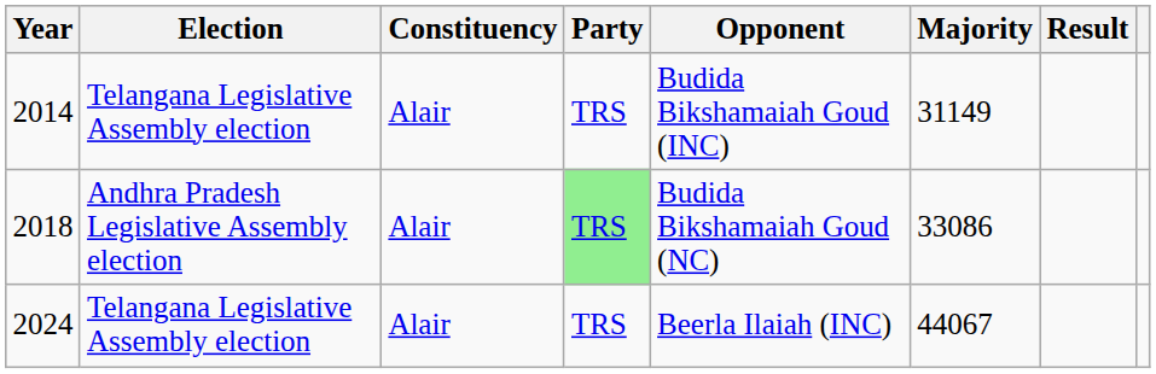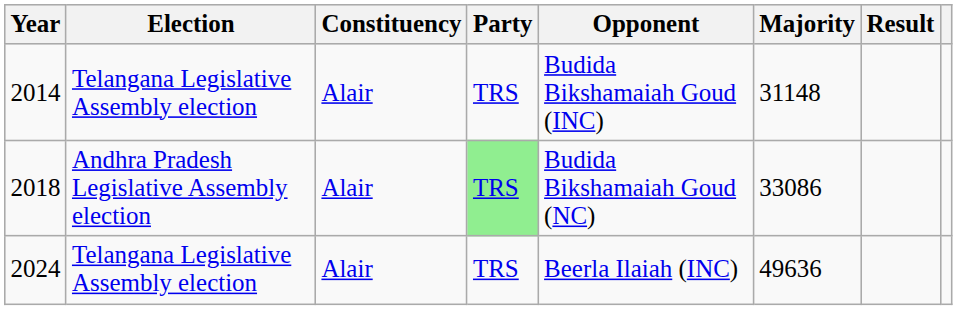2014 | Majority: 31149 -> 31148
2024 | Majority: 44067 -> 49636
